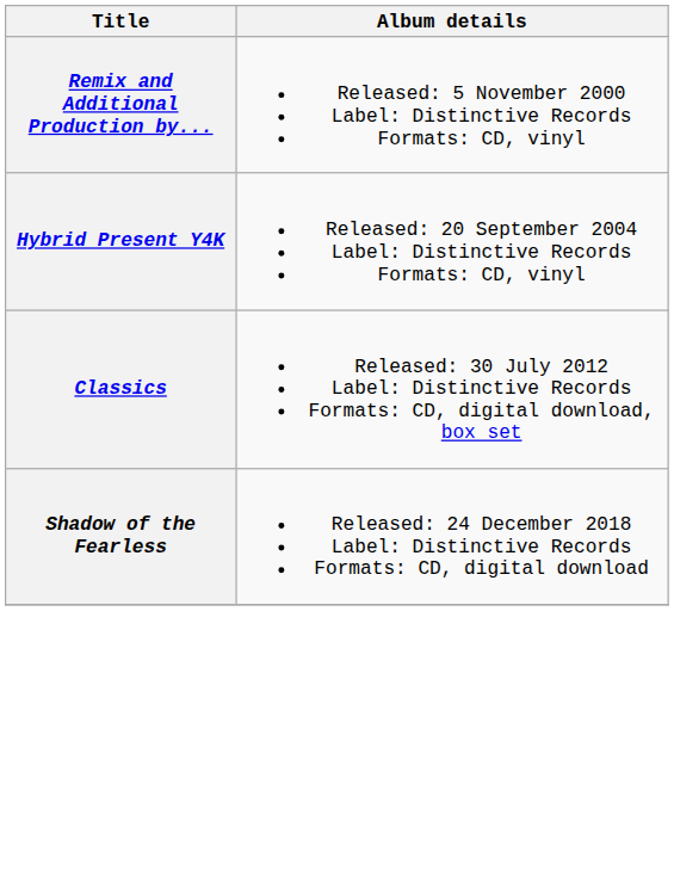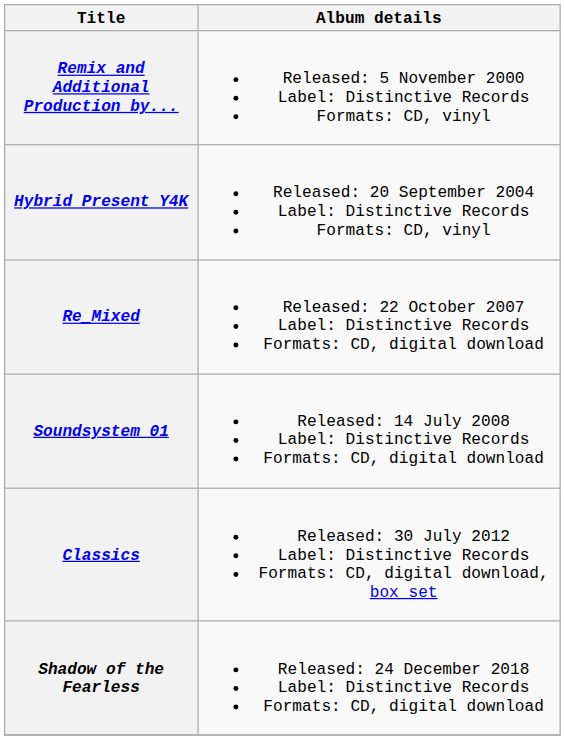+ row: Re_Mixed | Released: 22 October 2007 Label: Distinctive Records Formats: CD, digital download
+ row: Soundsystem_01 | Released: 14 July 2008 Label: Distinctive Records Formats: CD, digital download
